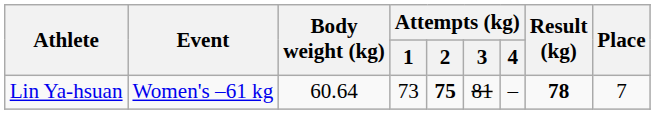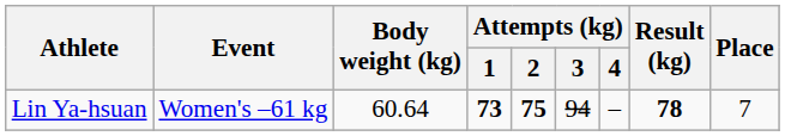Lin Ya-hsuan | Attempts (kg) / 1: normal -> bold
Lin Ya-hsuan | Attempts (kg) / 3: 81 -> 94
